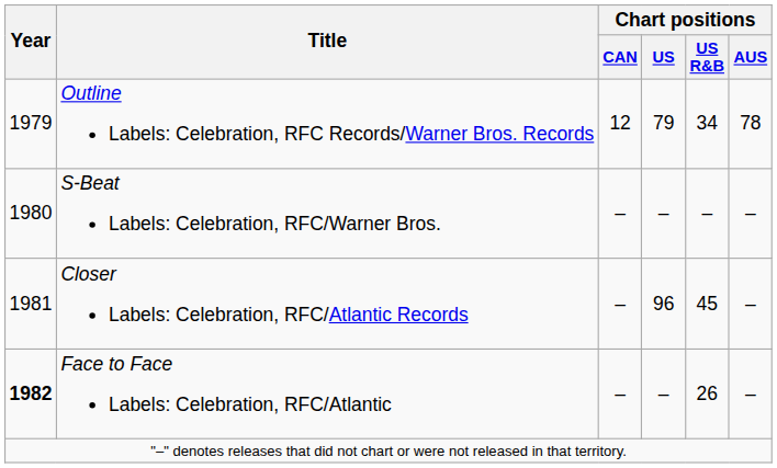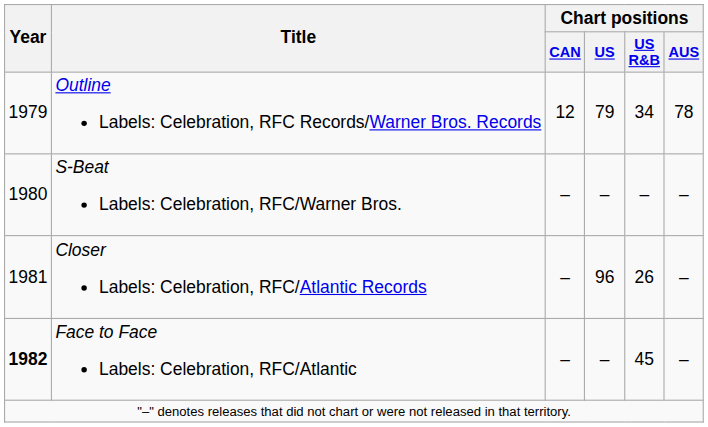Closer Labels: Celebration, RFC/Atlantic Records | Chart positions / US R&B: 45 -> 26
Face to Face Labels: Celebration, RFC/Atlantic | Chart positions / US R&B: 26 -> 45
